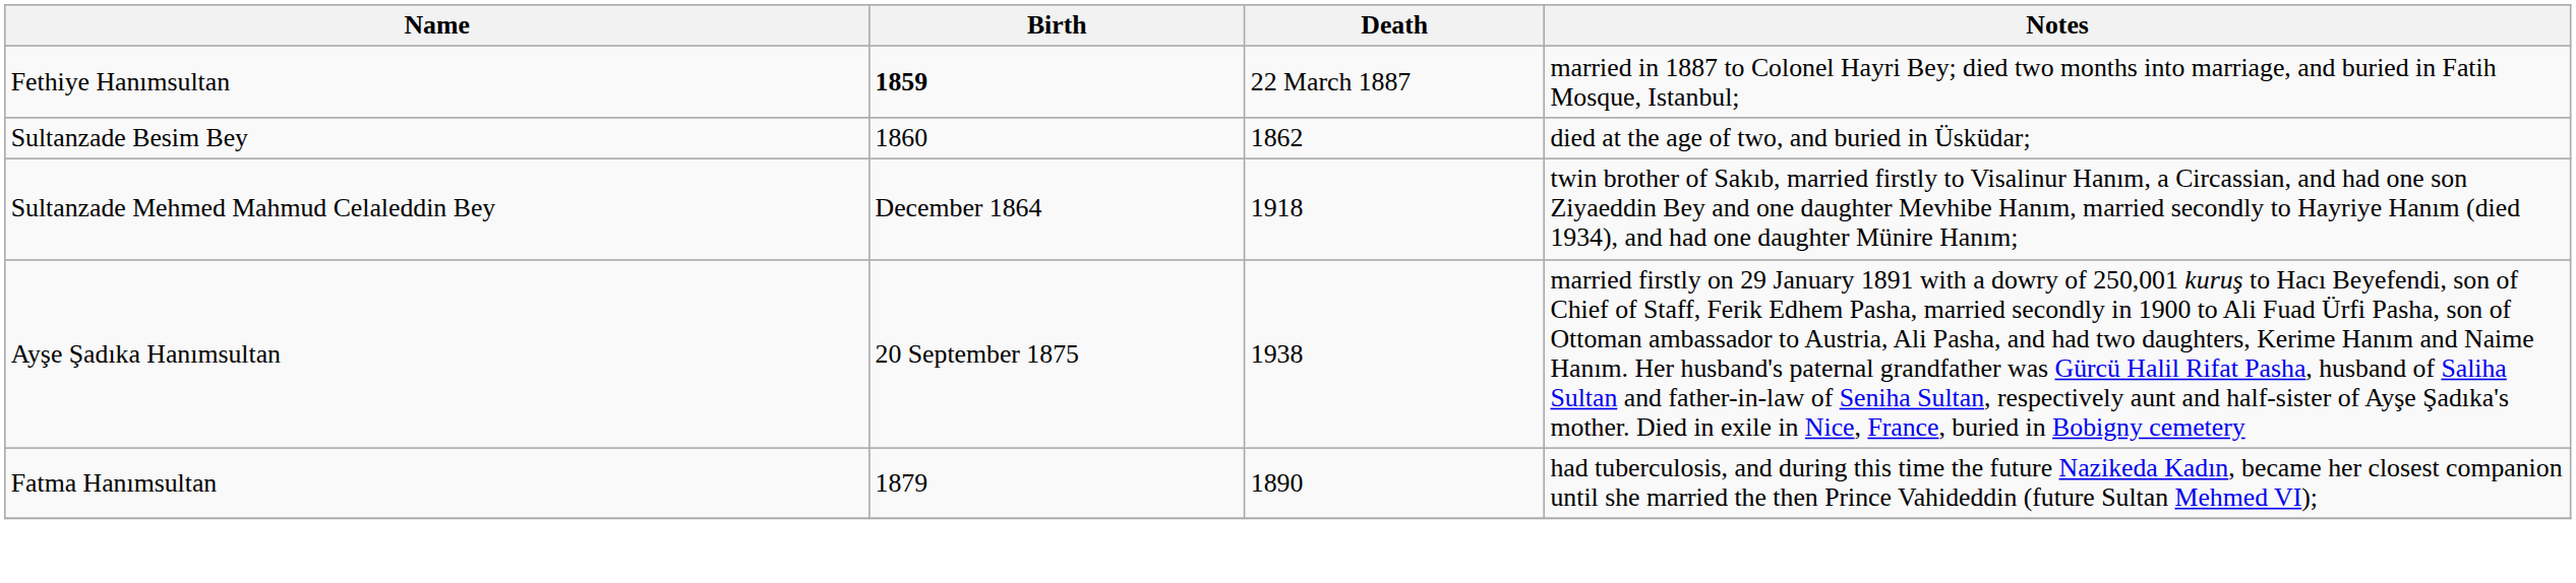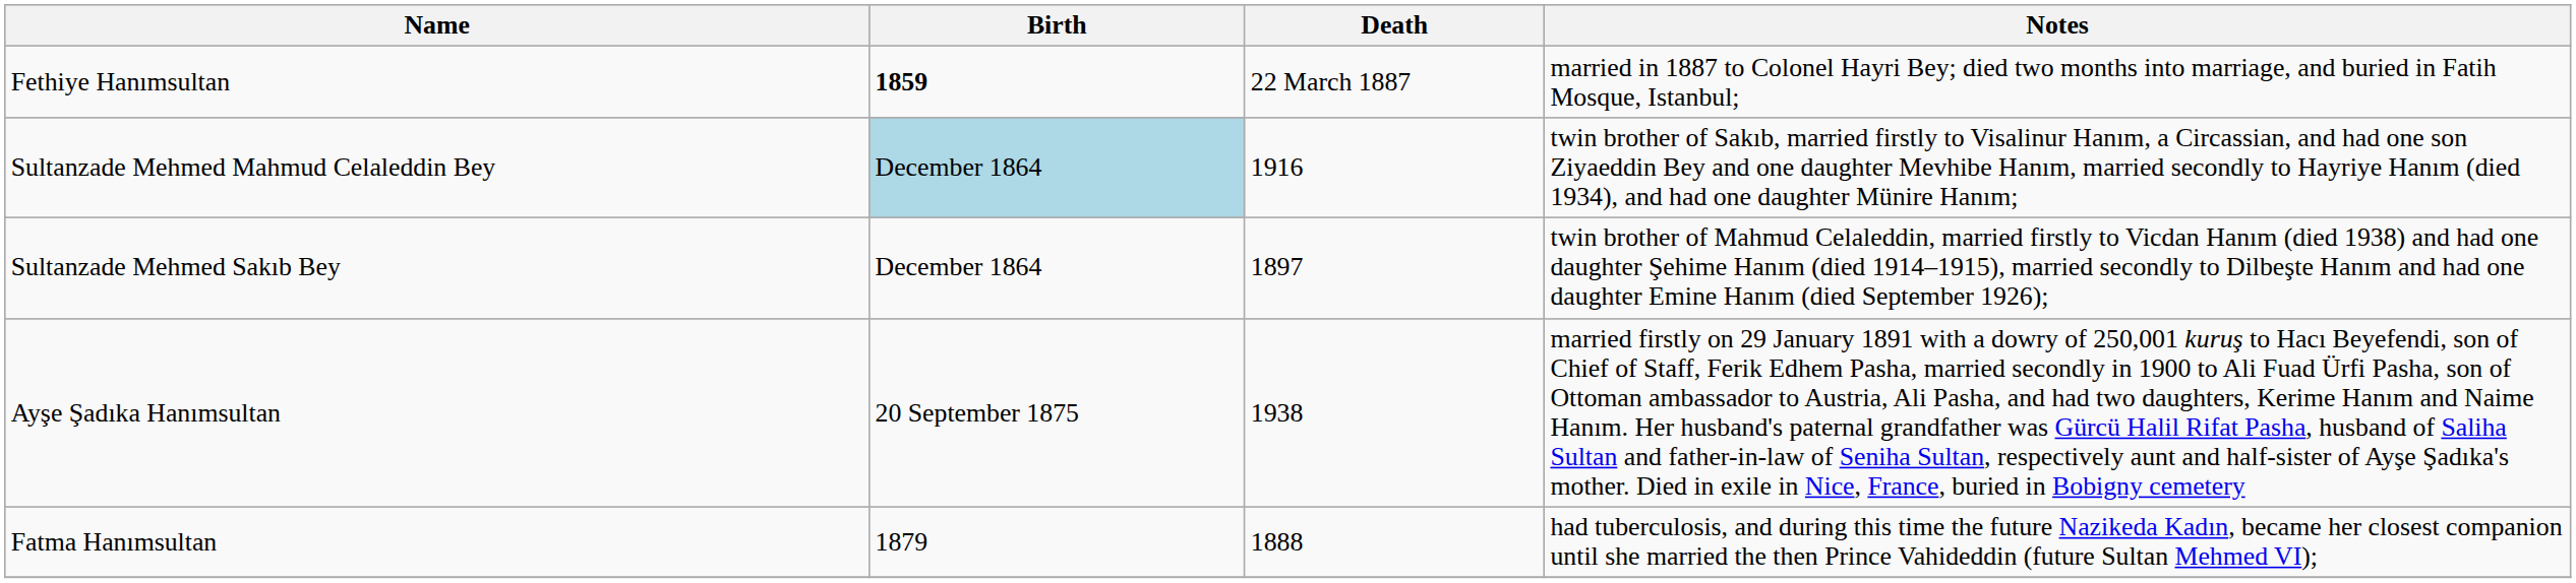- row: Sultanzade Besim Bey | 1860 | 1862 | died at the age of two, and buried in Üsküdar;
Sultanzade Mehmed Mahmud Celaleddin Bey | Birth: no background -> lightblue background
Sultanzade Mehmed Mahmud Celaleddin Bey | Death: 1918 -> 1916
+ row: Sultanzade Mehmed Sakıb Bey | December 1864 | 1897 | twin brother of Mahmud Celaleddin, married firstly to Vicdan Hanım (died 1938) and had one daughter Şehime Hanım (died 1914–1915), married secondly to Dilbeşte Hanım and had one daughter Emine Hanım (died September 1926);
Fatma Hanımsultan | Death: 1890 -> 1888
